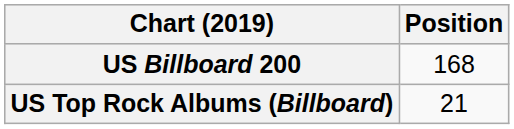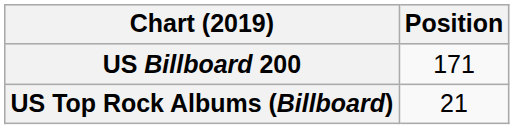US Billboard 200 | Position: 168 -> 171
